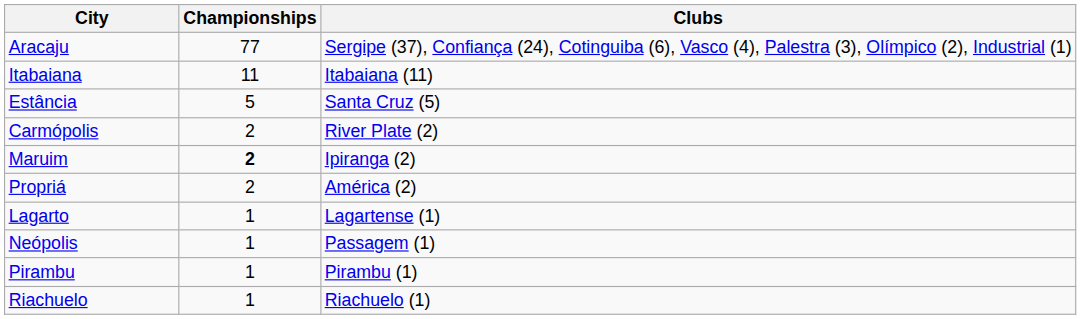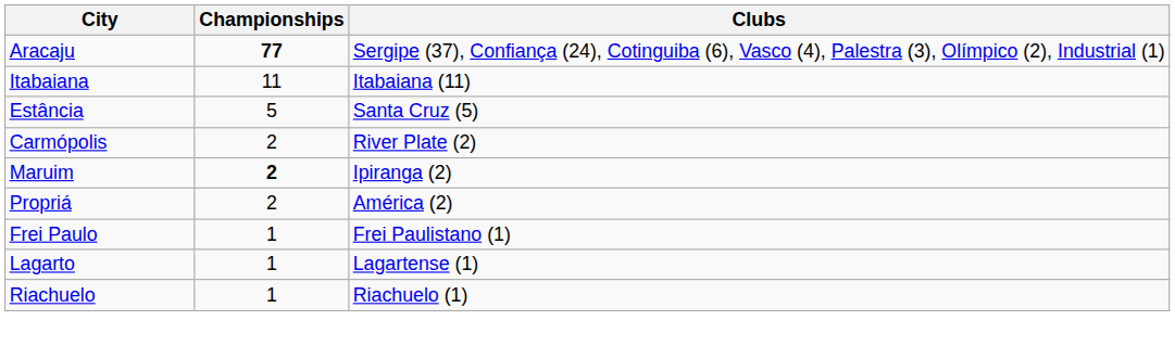Aracaju | Championships: normal -> bold
+ row: Frei Paulo | 1 | Frei Paulistano (1)
- row: Neópolis | 1 | Passagem (1)
- row: Pirambu | 1 | Pirambu (1)
